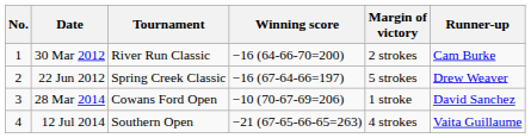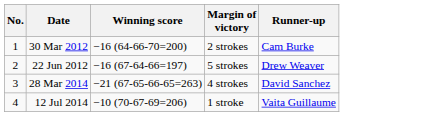- column: Tournament | River Run Classic | Spring Creek Classic | Cowans Ford Open | Southern Open
28 Mar 2014 | Winning score: −10 (70-67-69=206) -> −21 (67-65-66-65=263)
28 Mar 2014 | Margin of victory: 1 stroke -> 4 strokes
12 Jul 2014 | Winning score: −21 (67-65-66-65=263) -> −10 (70-67-69=206)
12 Jul 2014 | Margin of victory: 4 strokes -> 1 stroke
